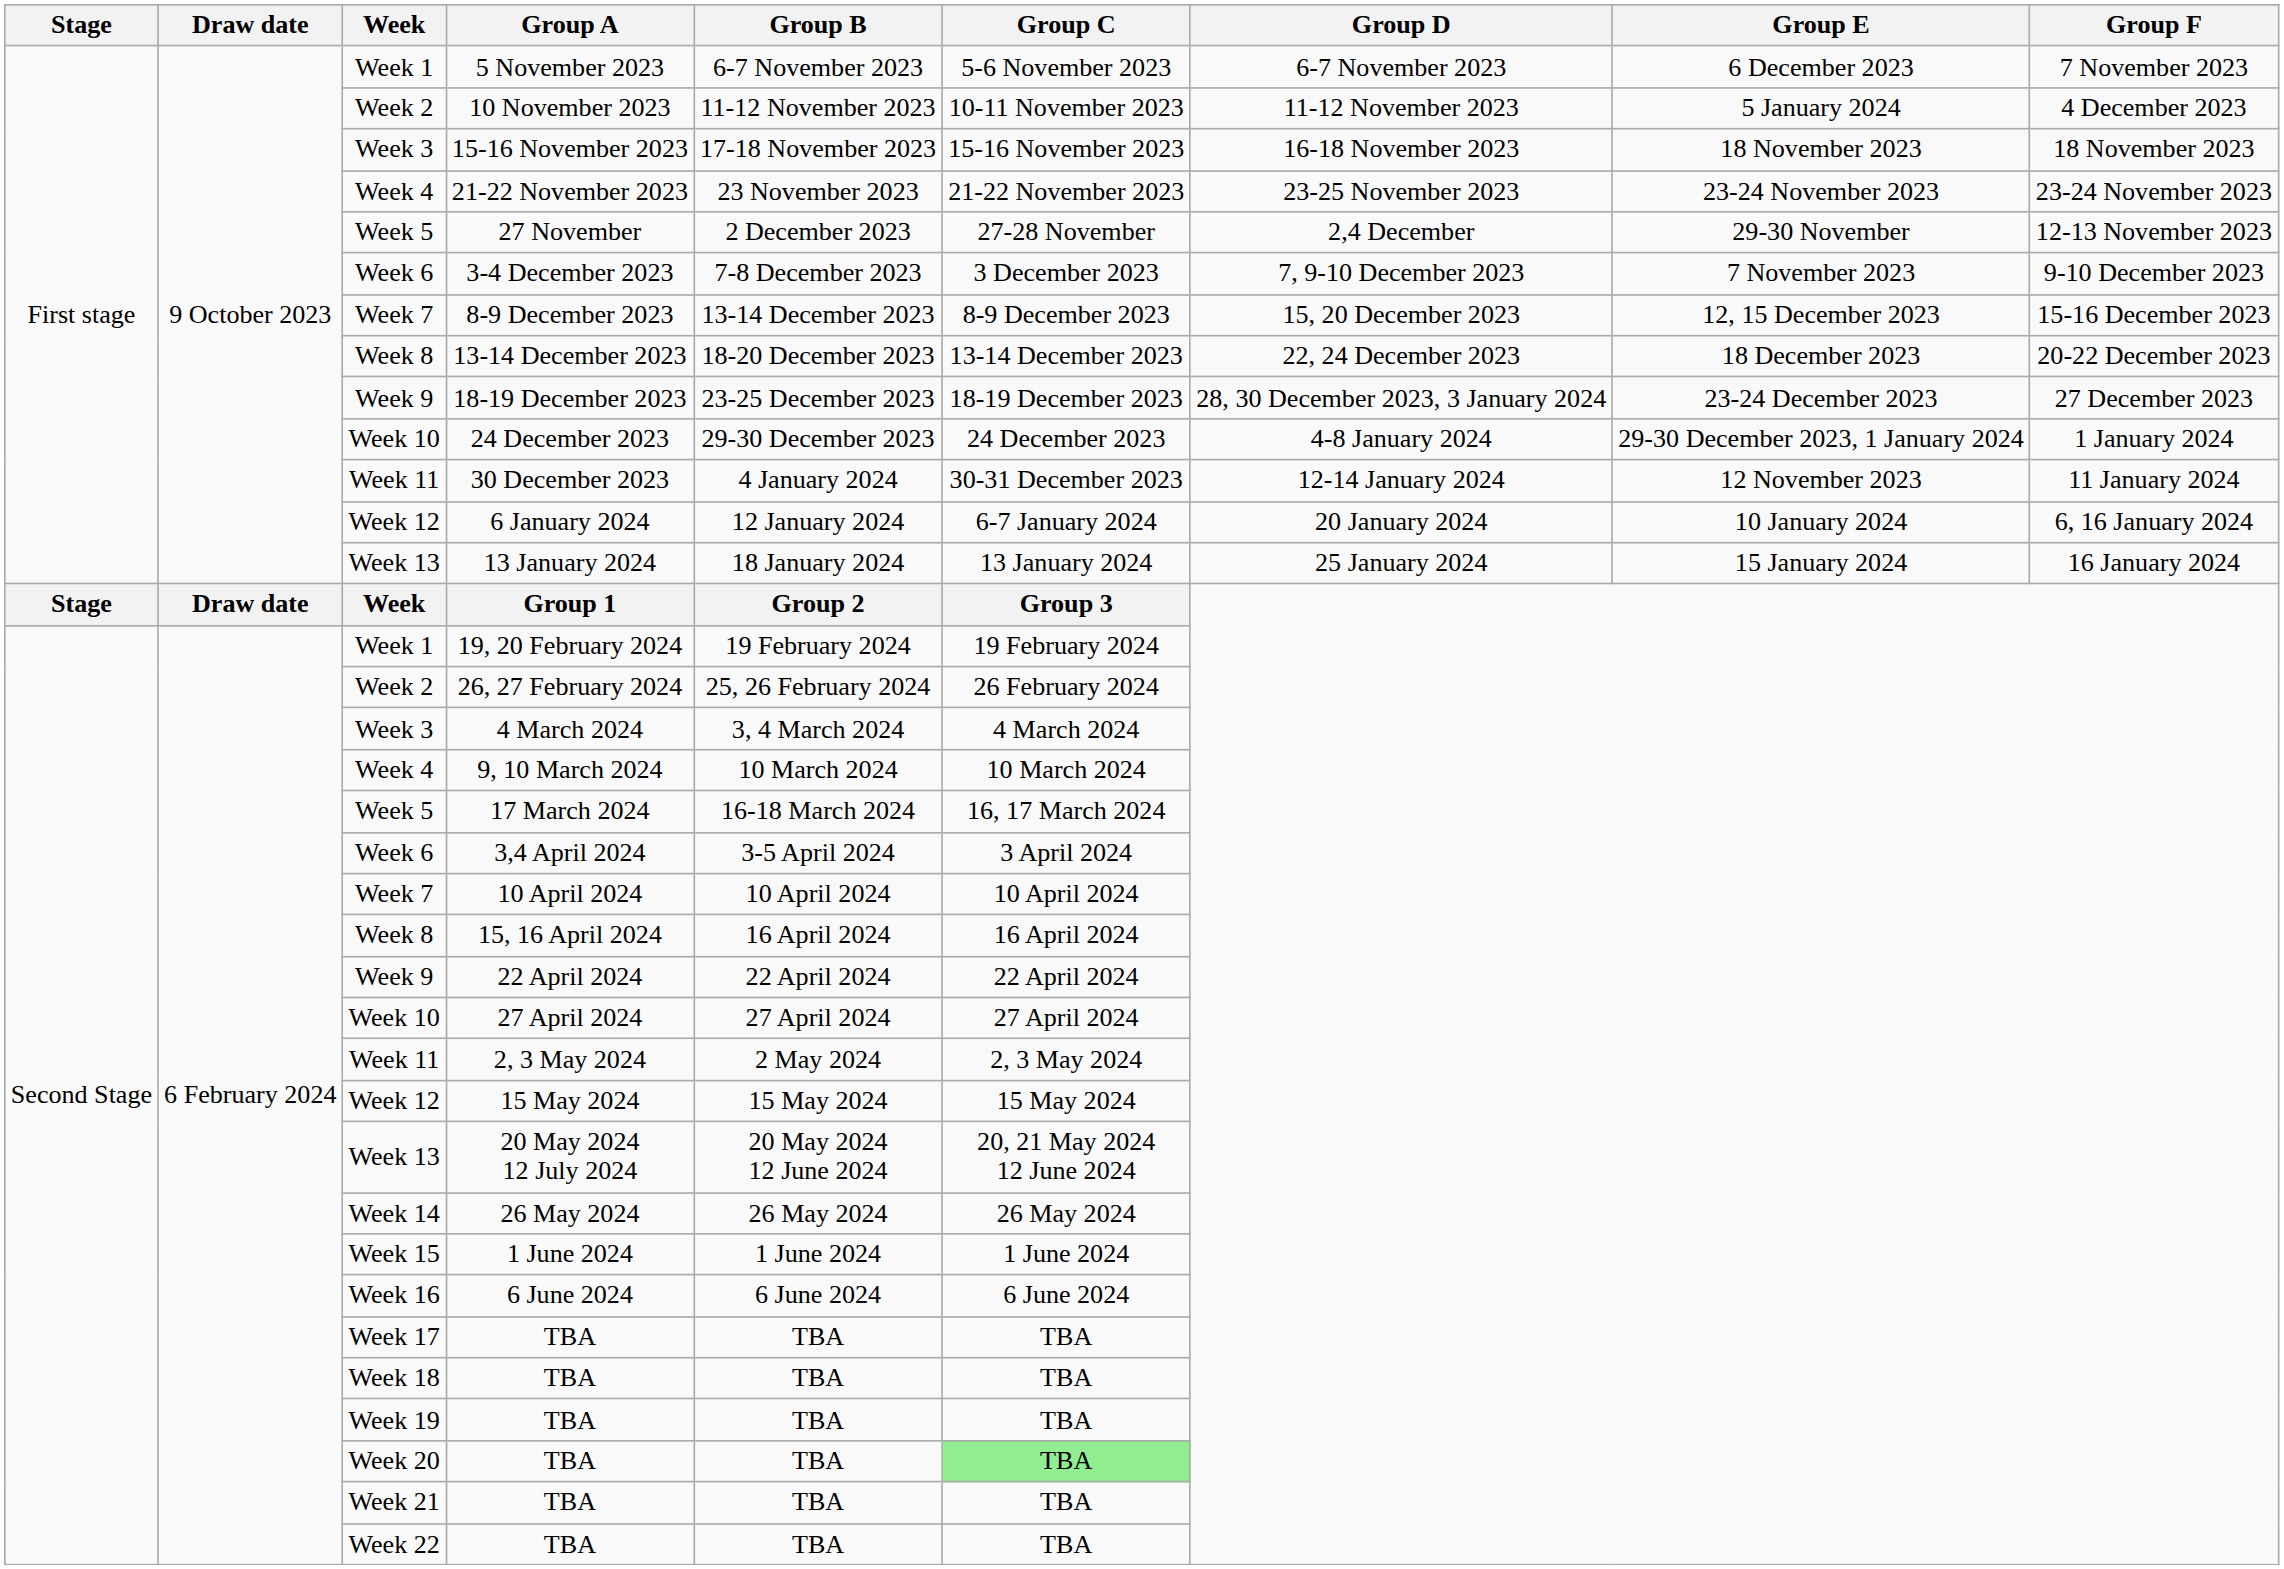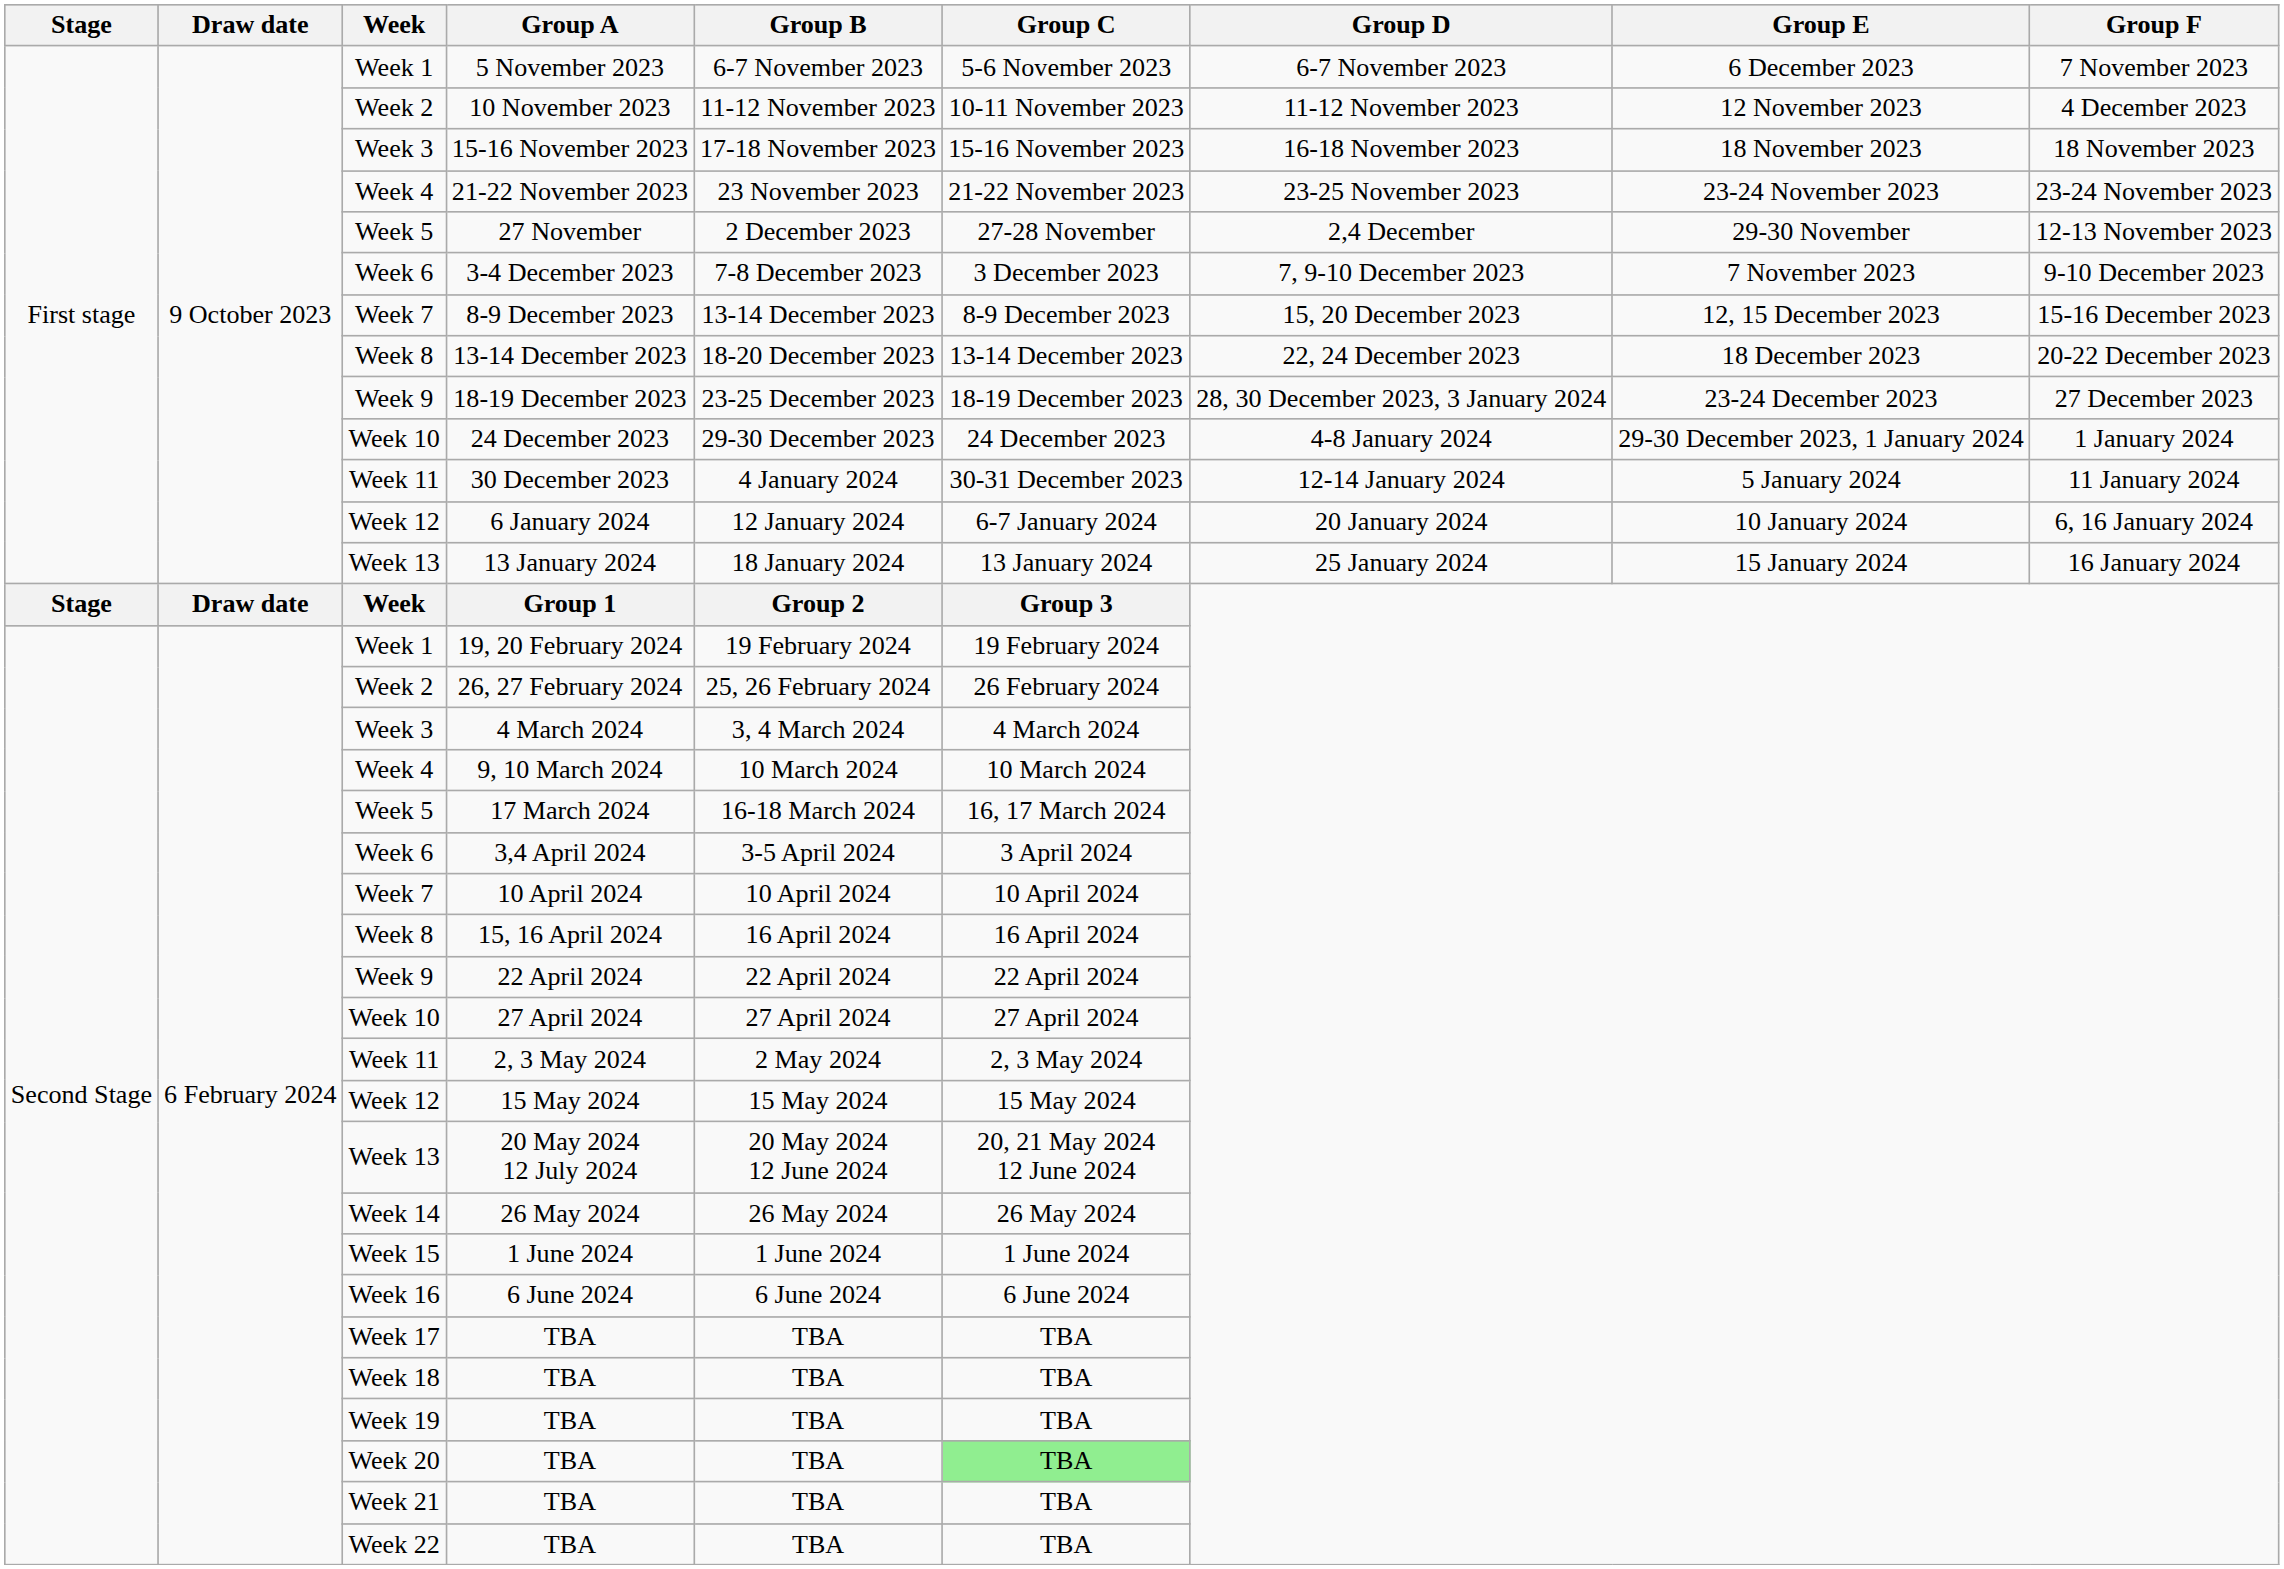10 November 2023 | Group E: 5 January 2024 -> 12 November 2023
30 December 2023 | Group E: 12 November 2023 -> 5 January 2024
